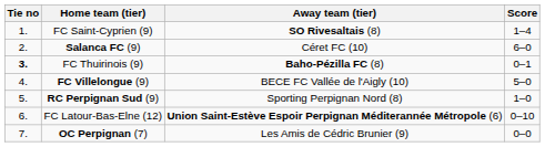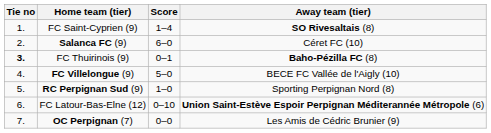columns swapped: Score <-> Away team (tier)
